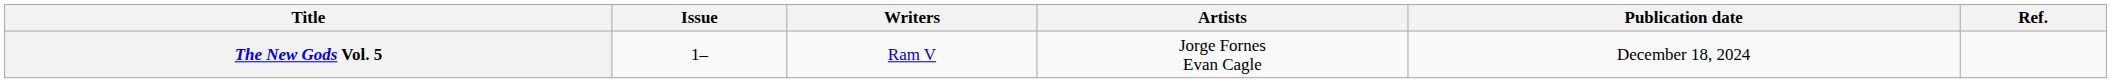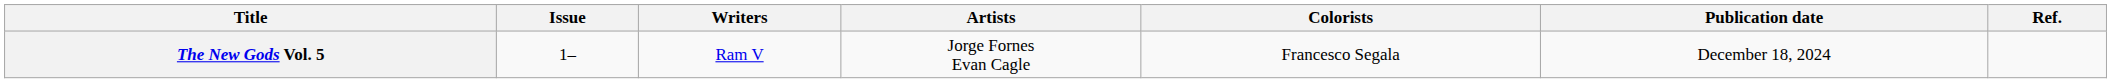+ column: Colorists | Francesco Segala
